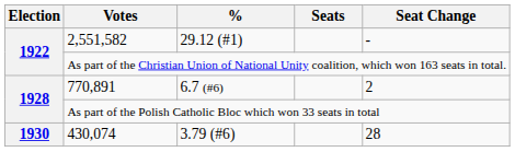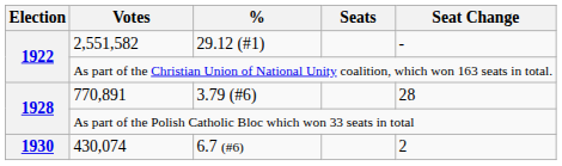770,891 | %: 6.7 (#6) -> 3.79 (#6)
770,891 | Seat Change: 2 -> 28
430,074 | %: 3.79 (#6) -> 6.7 (#6)
430,074 | Seat Change: 28 -> 2
